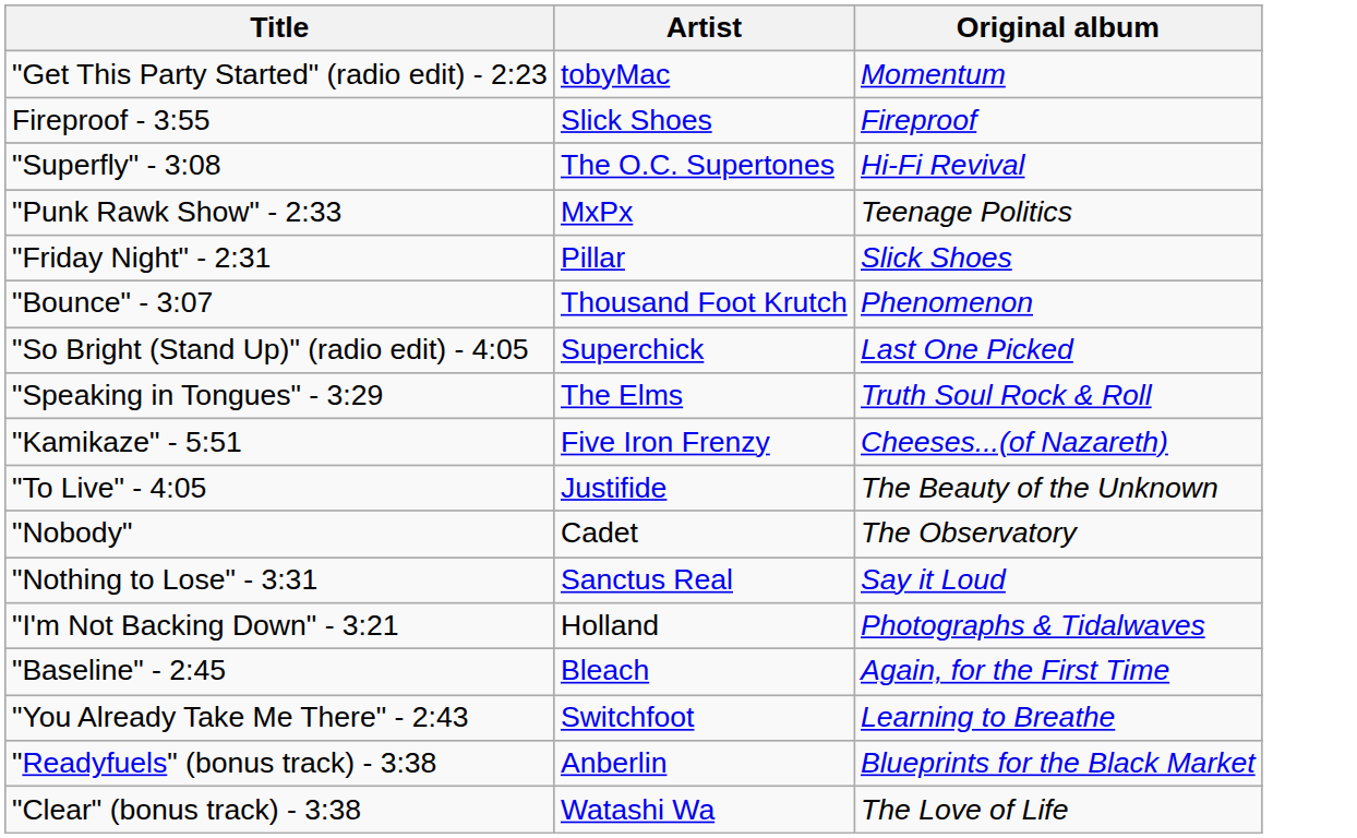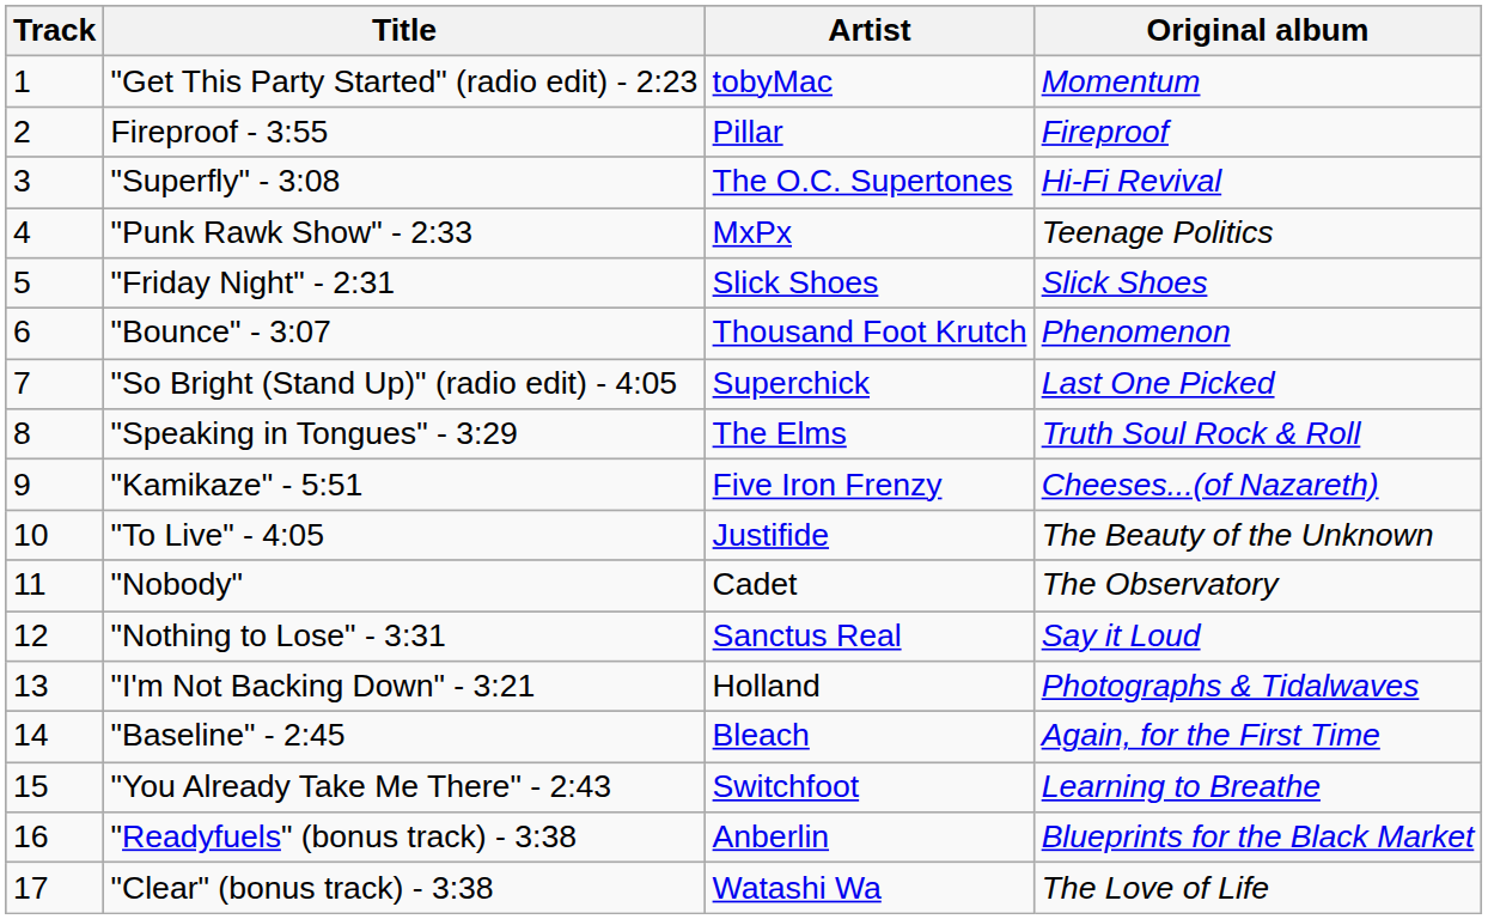+ column: Track | 1 | 2 | 3 | 4 | 5 | 6 | 7 | 8 | 9 | 10 | 11 | 12 | 13 | 14 | 15 | 16 | 17
Fireproof - 3:55 | Artist: Slick Shoes -> Pillar
"Friday Night" - 2:31 | Artist: Pillar -> Slick Shoes
